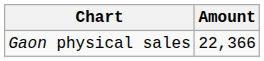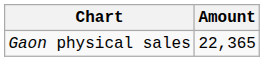Gaon physical sales | Amount: 22,366 -> 22,365
